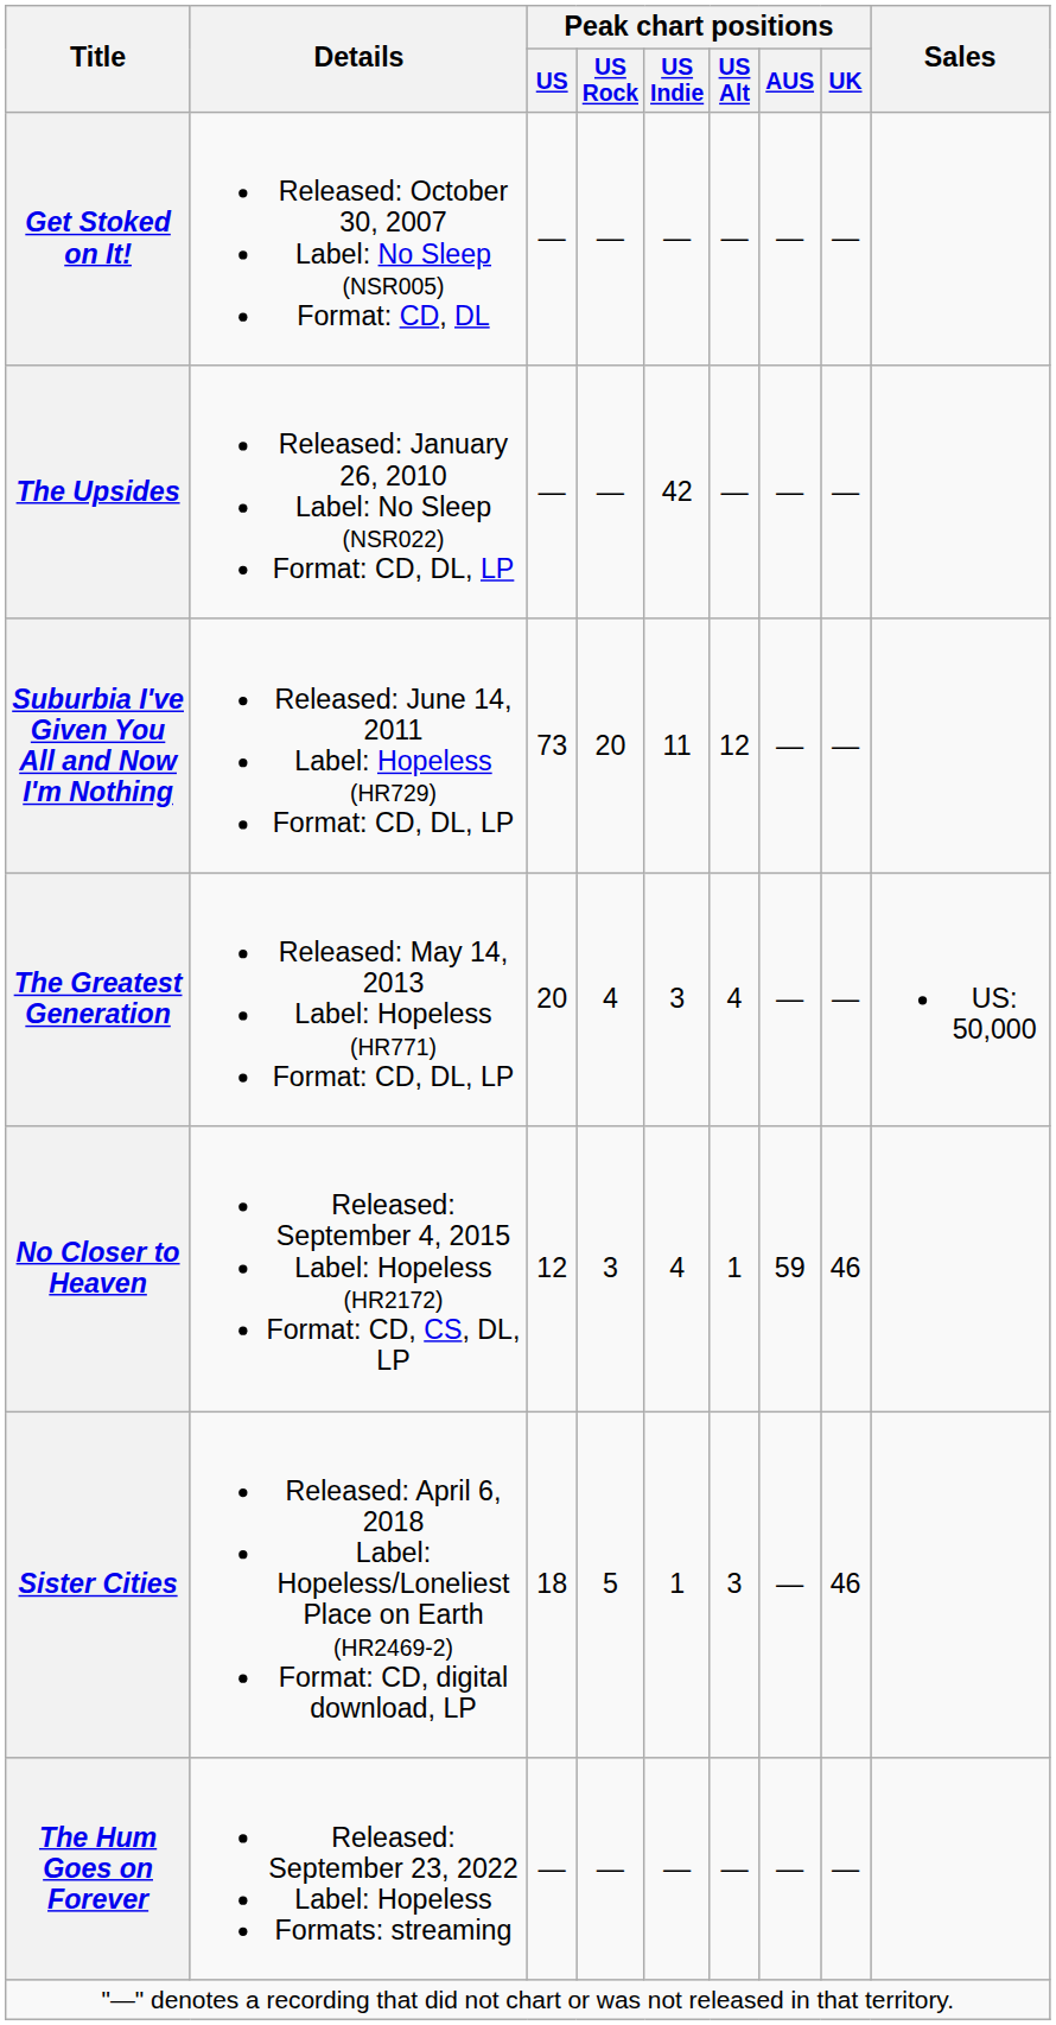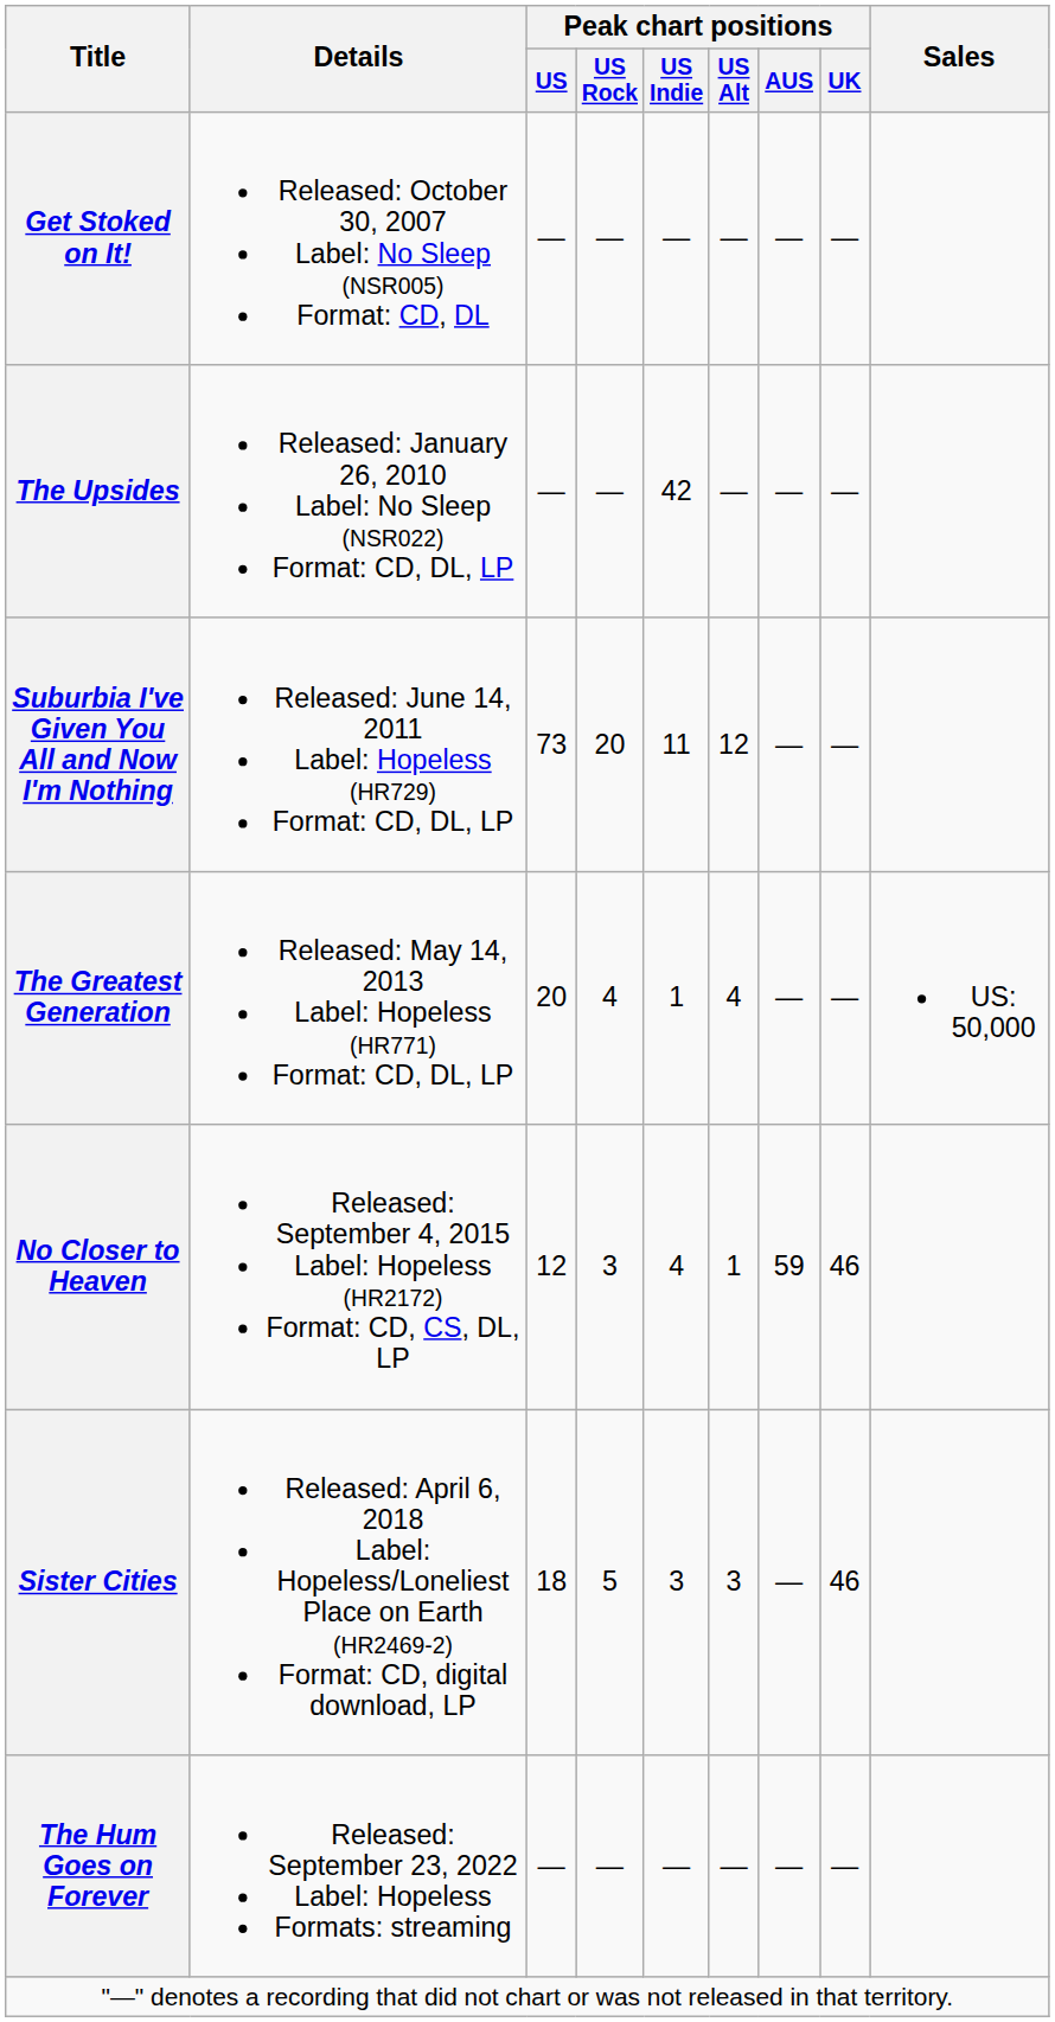The Greatest Generation | Peak chart positions / US Indie: 3 -> 1
Sister Cities | Peak chart positions / US Indie: 1 -> 3
